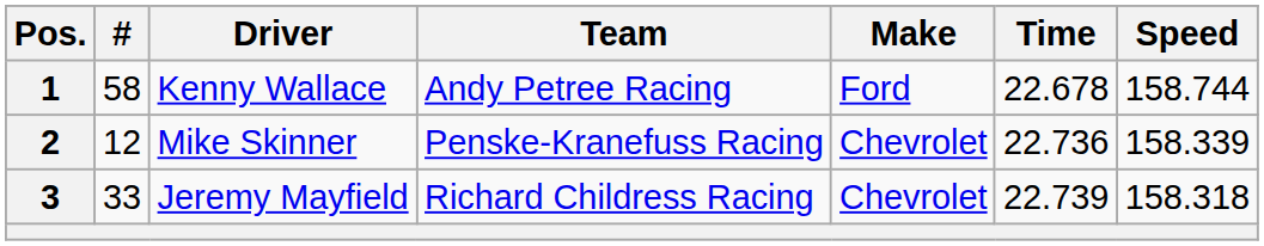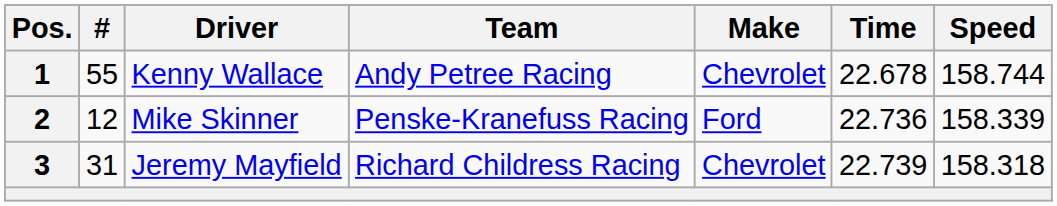1 | #: 58 -> 55
1 | Make: Ford -> Chevrolet
2 | Make: Chevrolet -> Ford
3 | #: 33 -> 31
